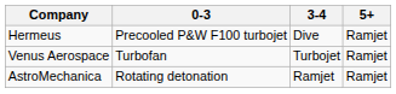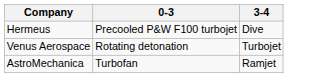- column: 5+ | Ramjet | Ramjet | Ramjet
Venus Aerospace | 0-3: Turbofan -> Rotating detonation
AstroMechanica | 0-3: Rotating detonation -> Turbofan
